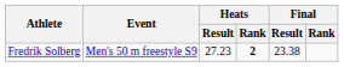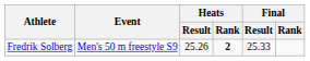Fredrik Solberg | Heats / Result: 27.23 -> 25.26
Fredrik Solberg | Final / Result: 23.38 -> 25.33
